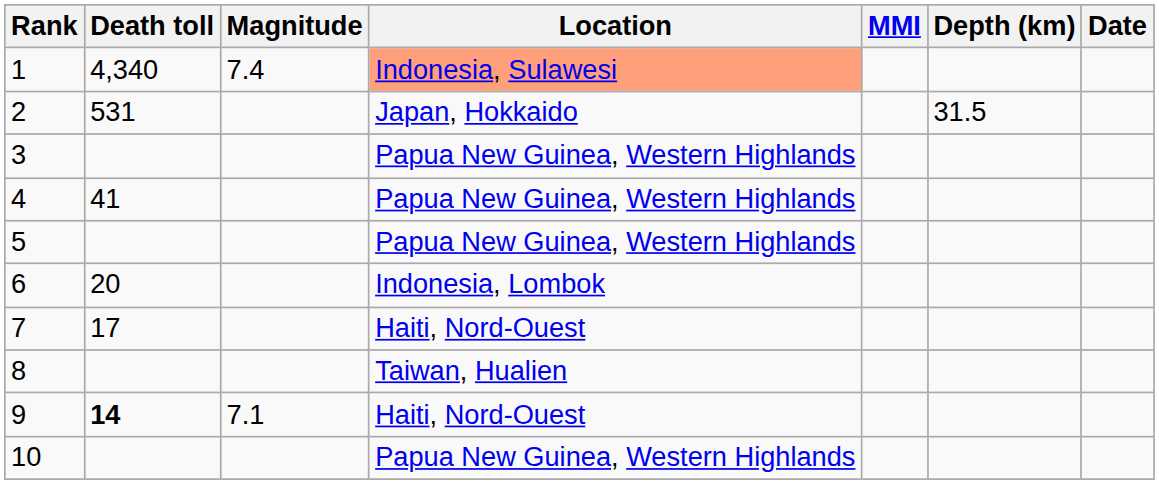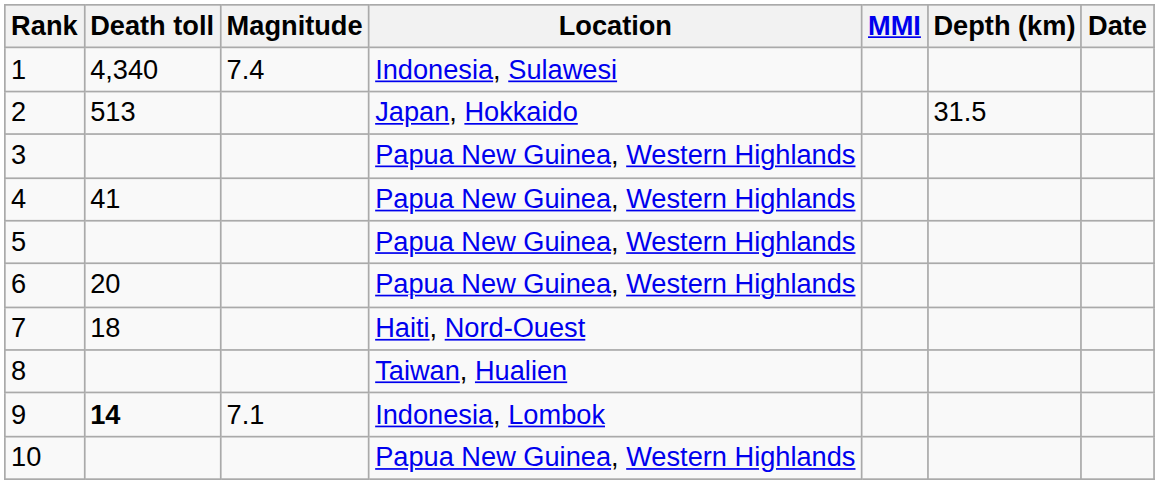1 | Location: lightsalmon background -> no background
2 | Death toll: 531 -> 513
6 | Location: Indonesia, Lombok -> Papua New Guinea, Western Highlands
7 | Death toll: 17 -> 18
9 | Location: Haiti, Nord-Ouest -> Indonesia, Lombok
